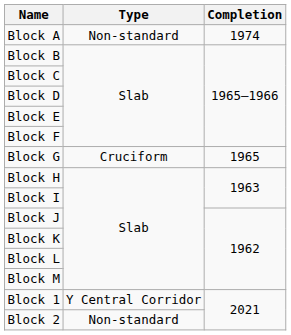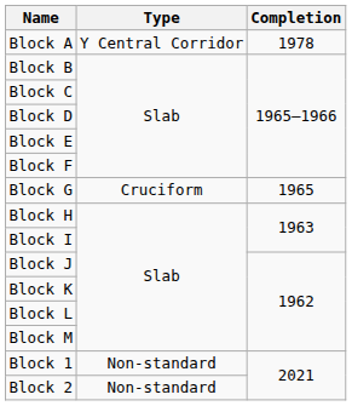Block A | Type: Non-standard -> Y Central Corridor
Block A | Completion: 1974 -> 1978
Block 1 | Type: Y Central Corridor -> Non-standard
